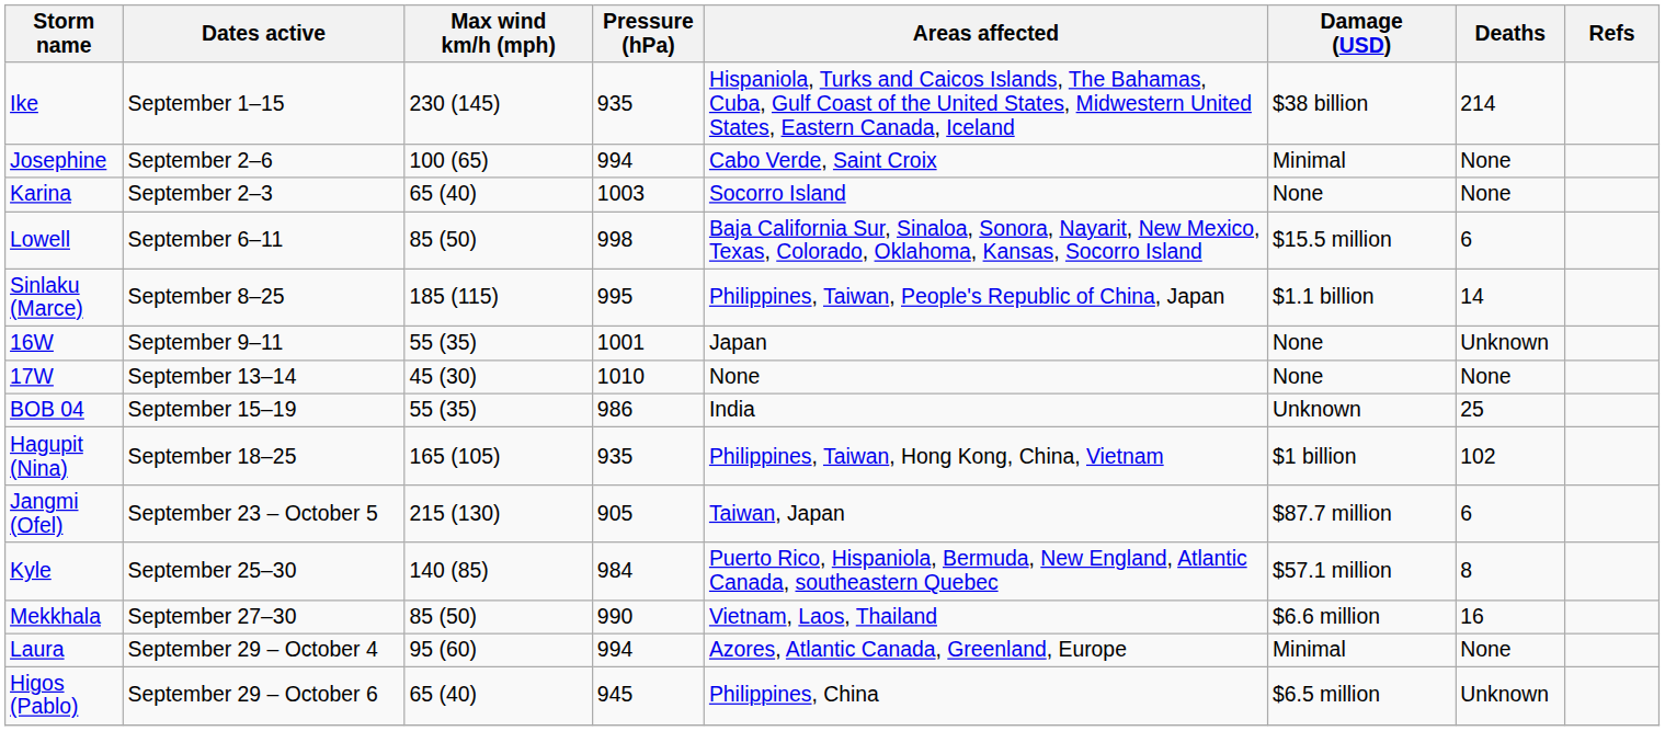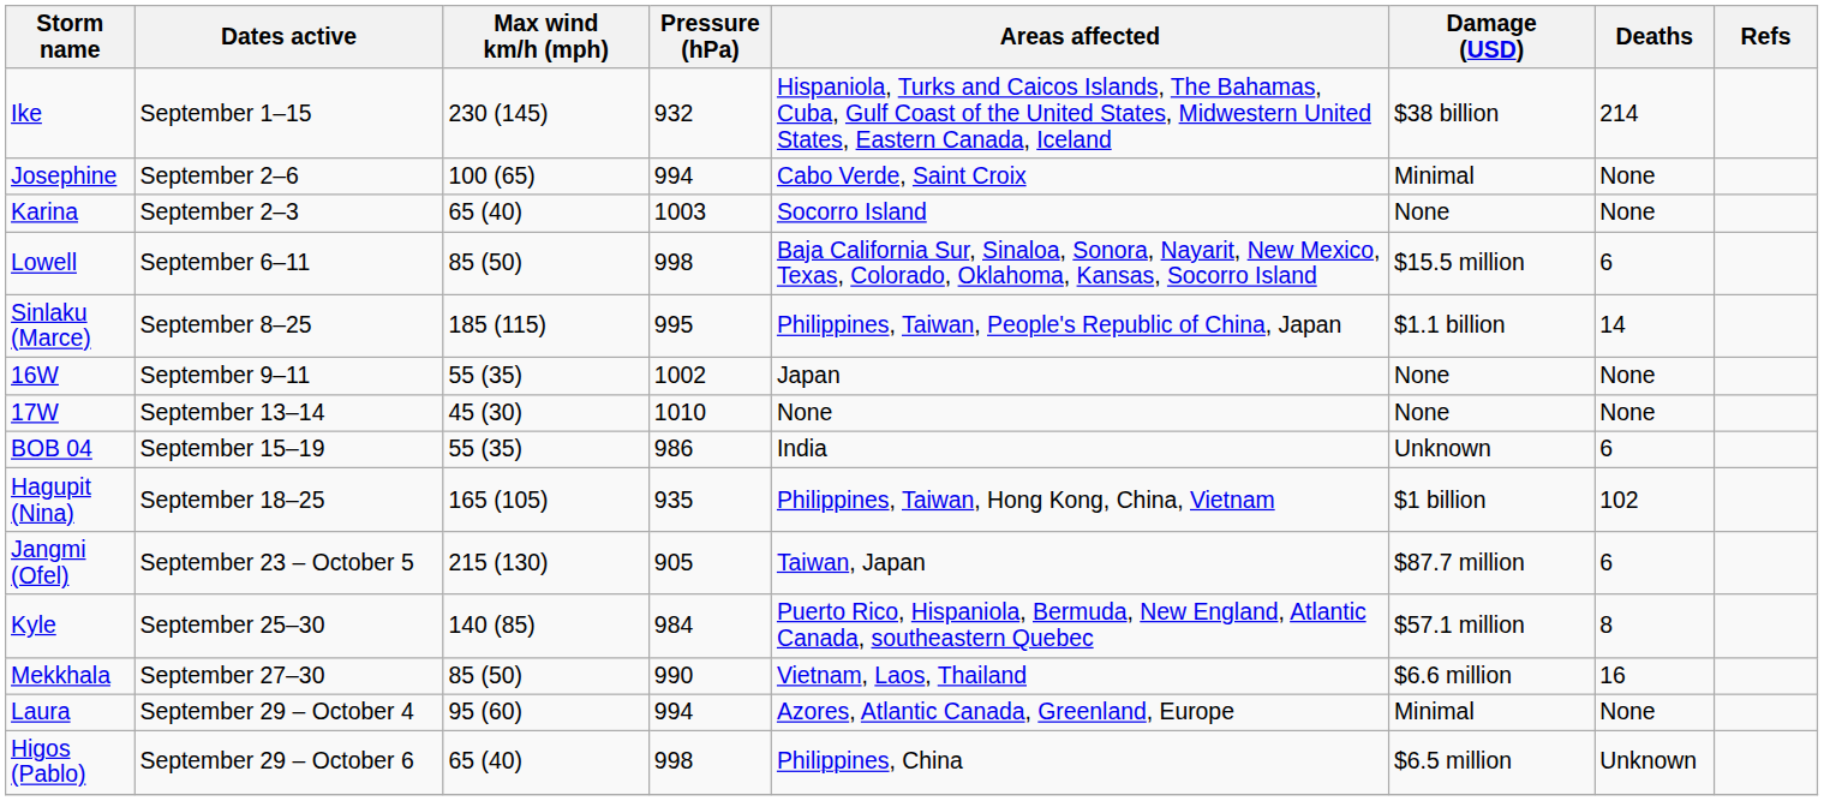Ike | Pressure (hPa): 935 -> 932
16W | Pressure (hPa): 1001 -> 1002
16W | Deaths: Unknown -> None
BOB 04 | Deaths: 25 -> 6
Higos (Pablo) | Pressure (hPa): 945 -> 998
